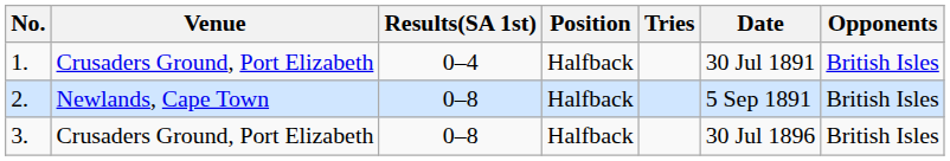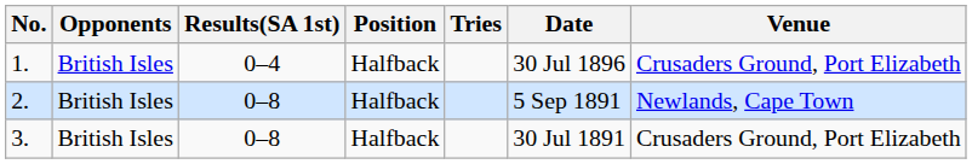columns swapped: Opponents <-> Venue
1. | Date: 30 Jul 1891 -> 30 Jul 1896
3. | Date: 30 Jul 1896 -> 30 Jul 1891
